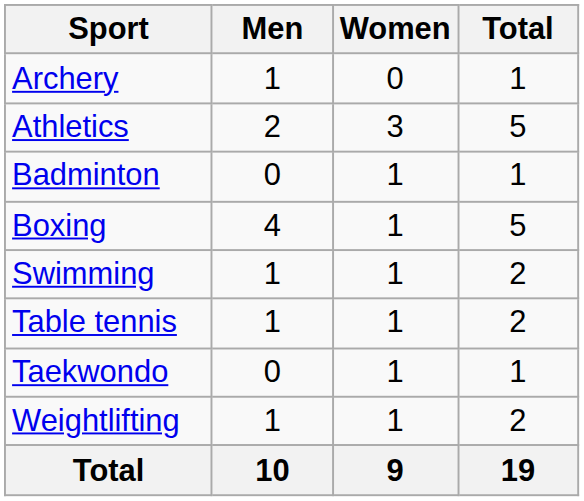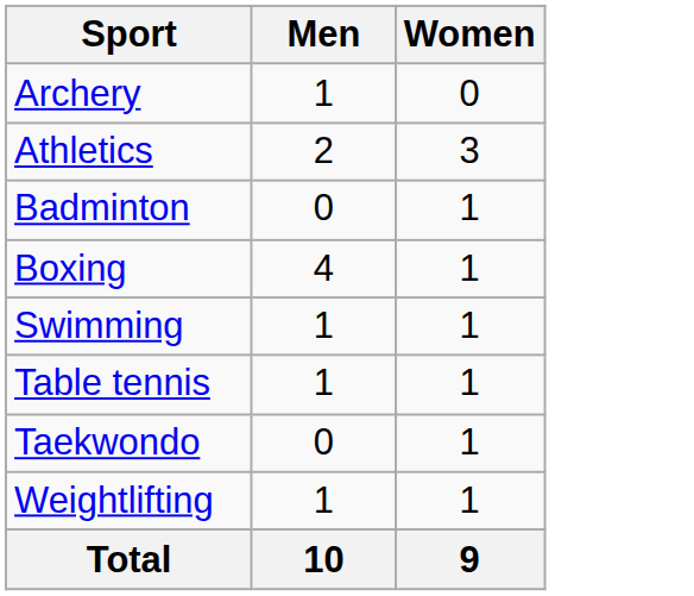- column: Total | 1 | 5 | 1 | 5 | 2 | 2 | 1 | 2 | 19
